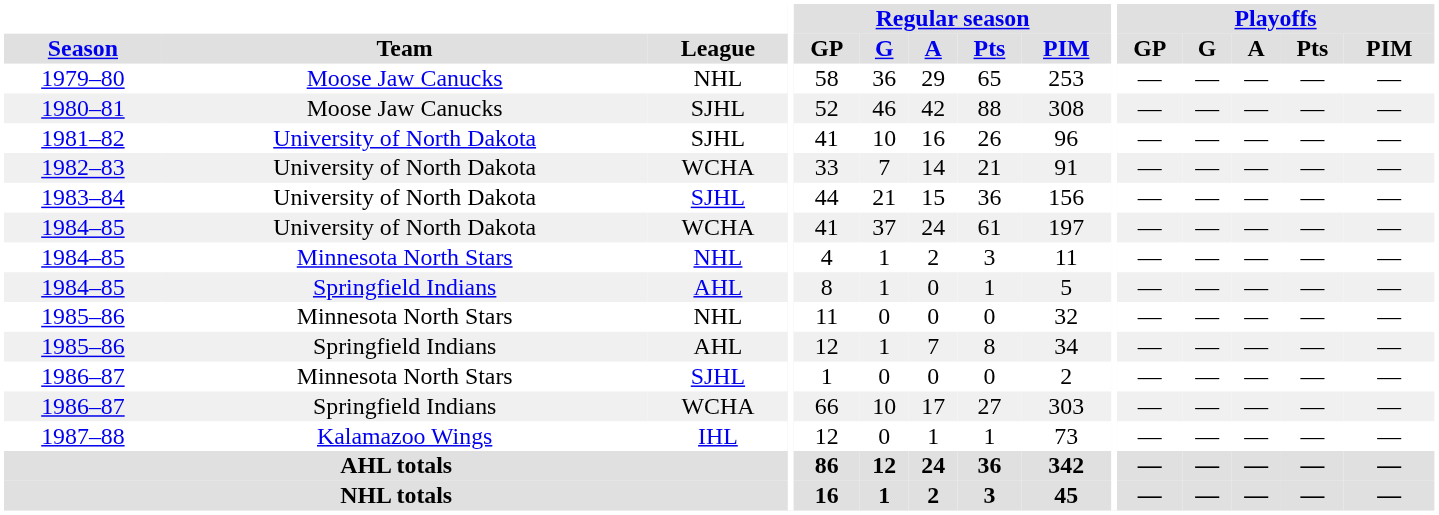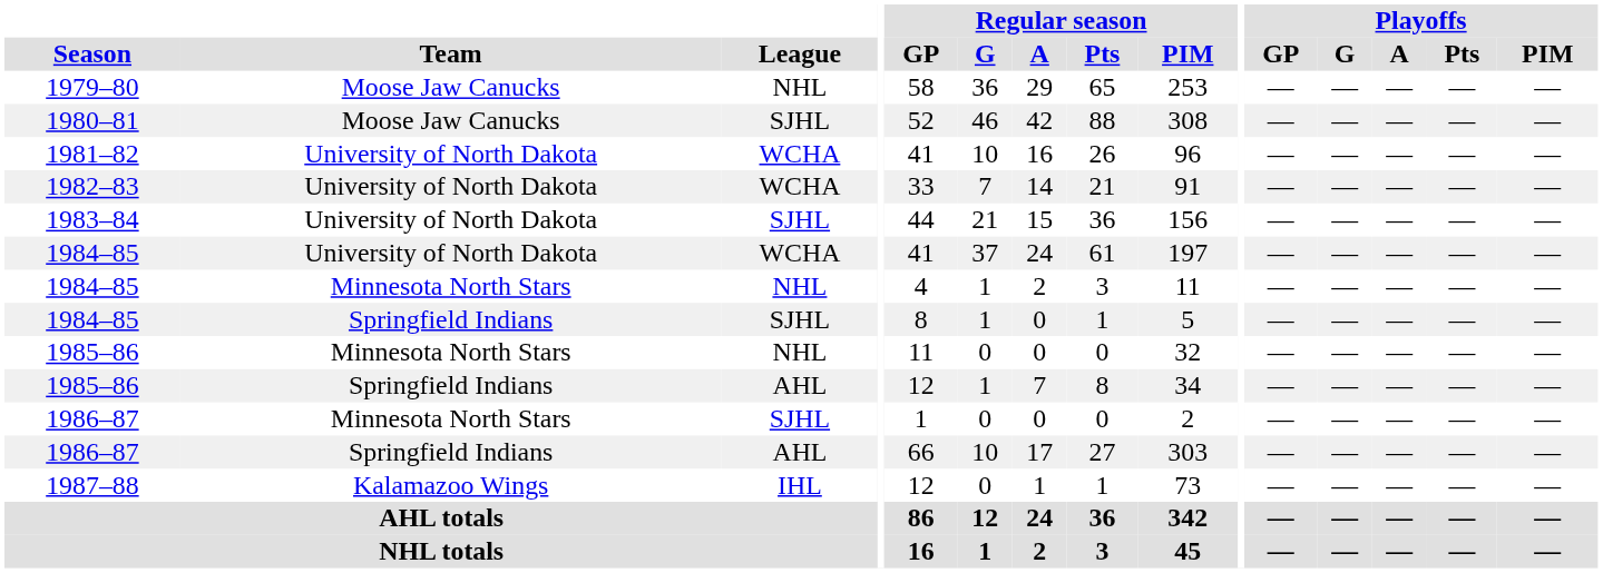1981–82 | League: SJHL -> WCHA
1984–85 / Springfield Indians | League: AHL -> SJHL
1986–87 / Springfield Indians | League: WCHA -> AHL
